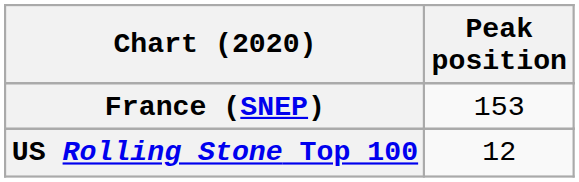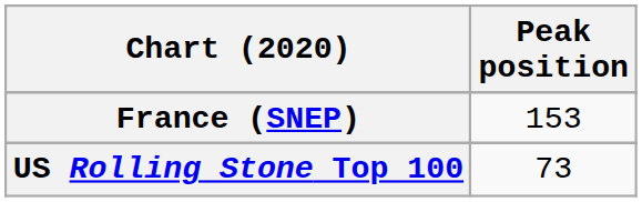US Rolling Stone Top 100 | Peak position: 12 -> 73
